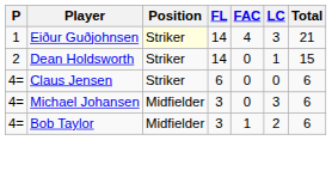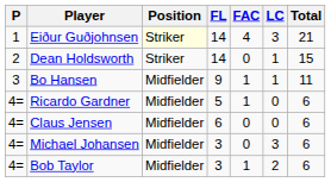+ row: 3 | Bo Hansen | Midfielder | 9 | 1 | 1 | 11
+ row: 4= | Ricardo Gardner | Midfielder | 5 | 1 | 0 | 6
Claus Jensen | Position: Striker -> Midfielder
